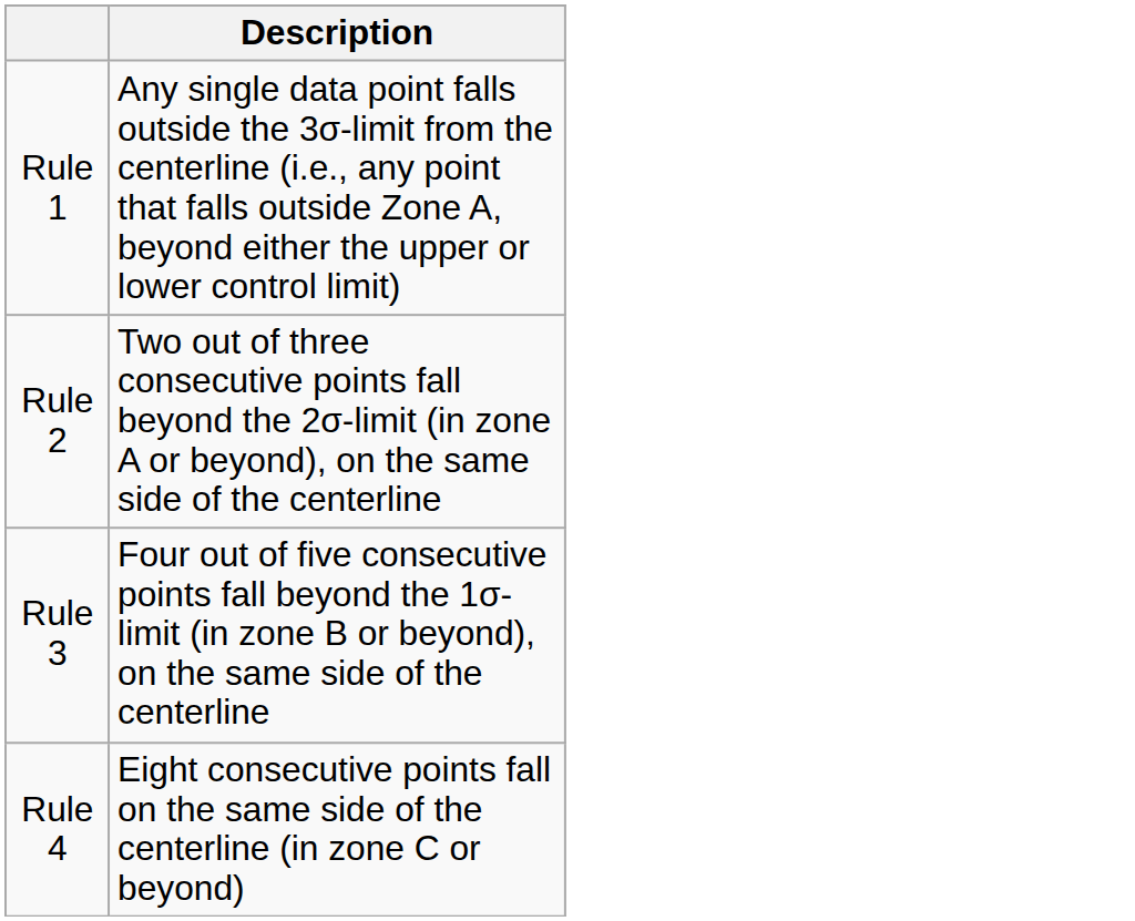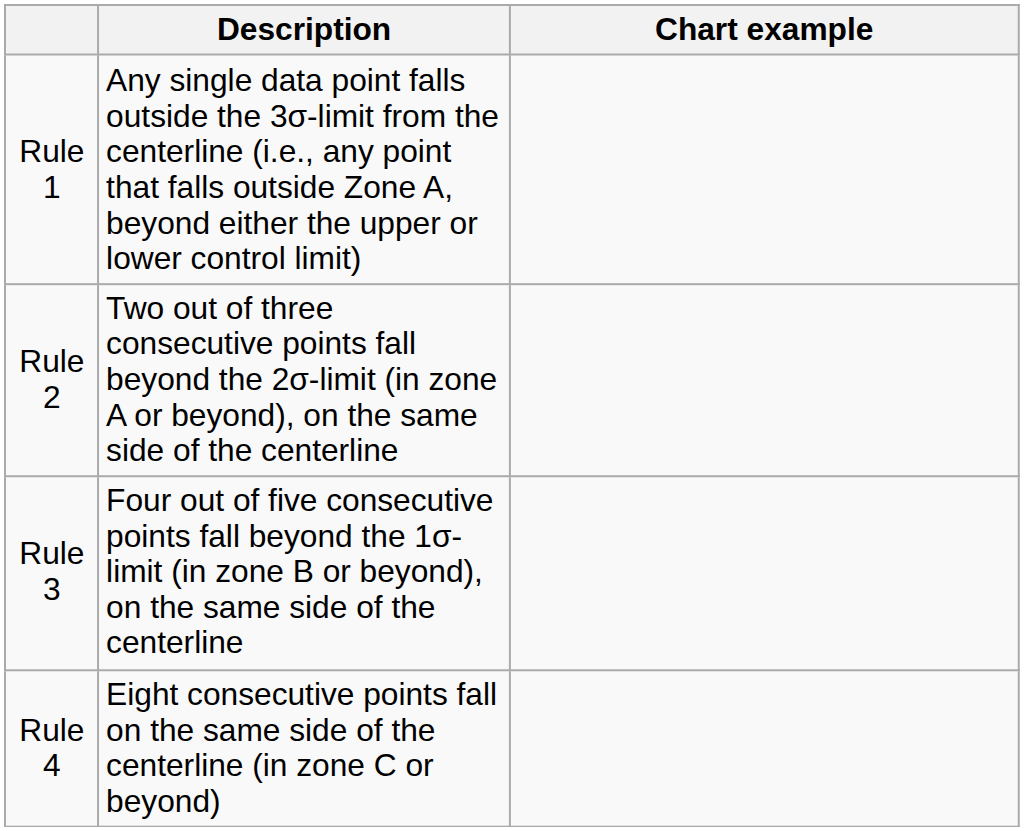+ column: Chart example
